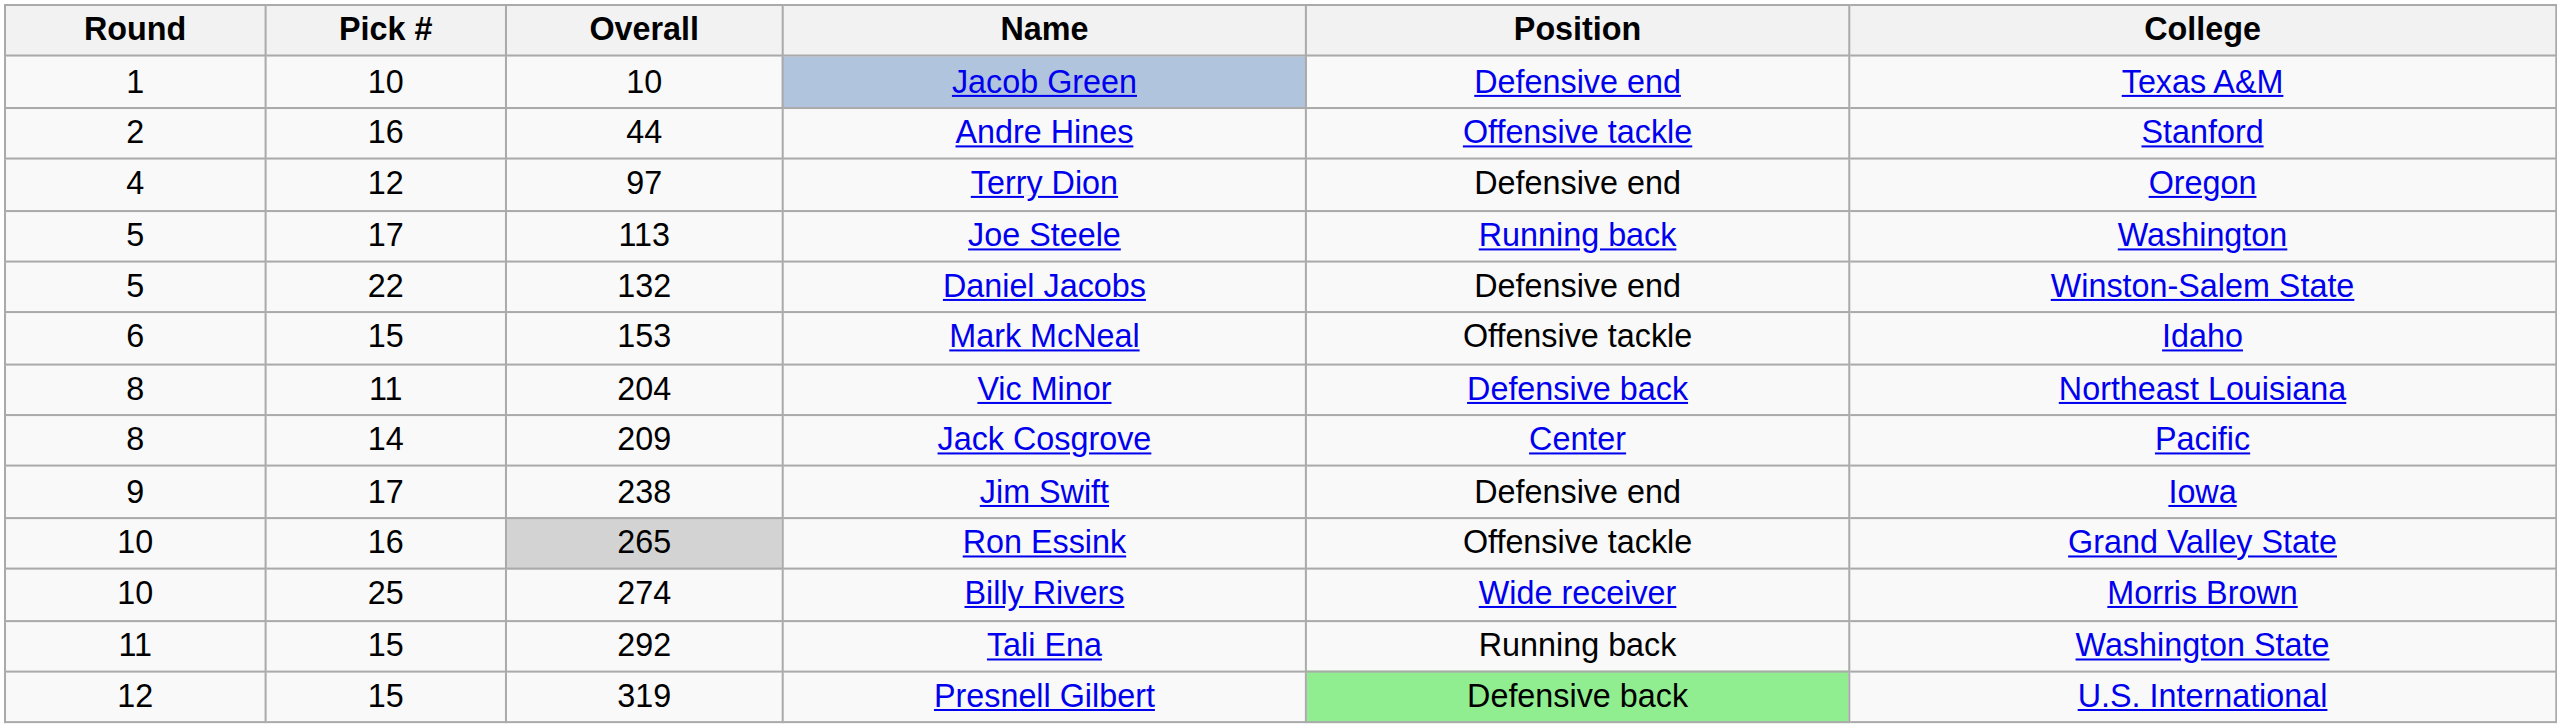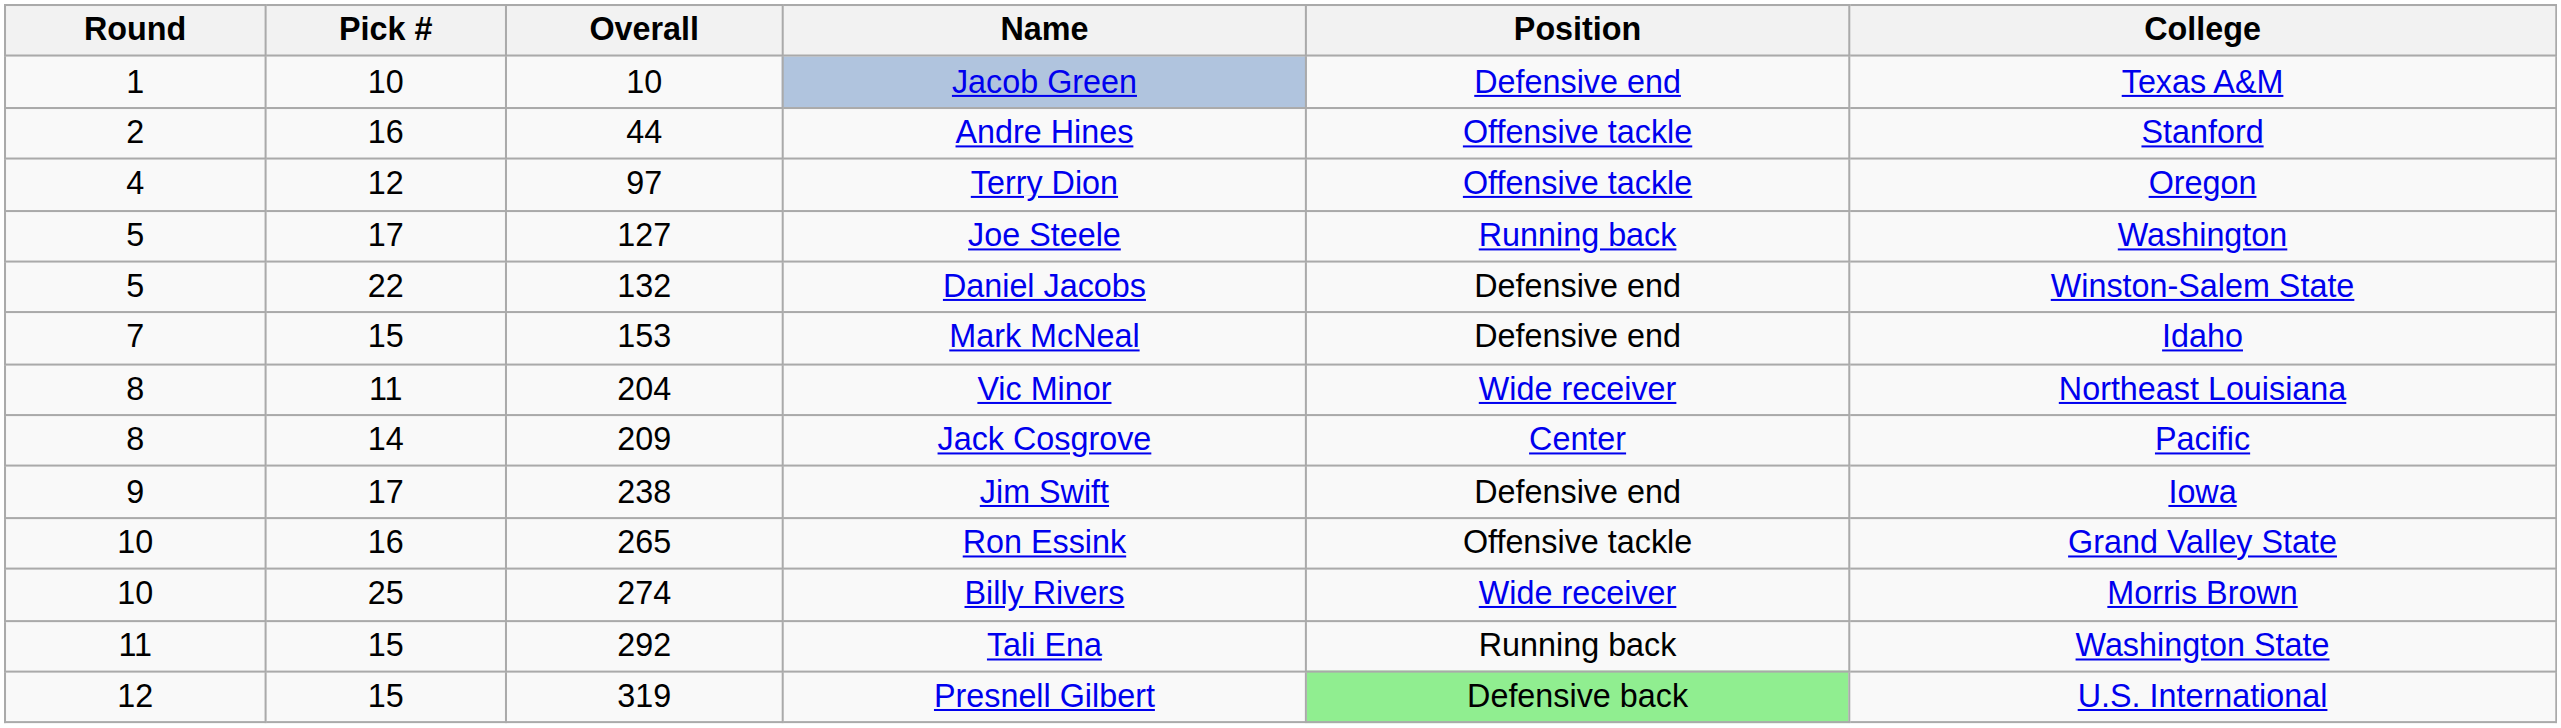Terry Dion | Position: Defensive end -> Offensive tackle
Joe Steele | Overall: 113 -> 127
Mark McNeal | Round: 6 -> 7
Mark McNeal | Position: Offensive tackle -> Defensive end
Vic Minor | Position: Defensive back -> Wide receiver
Ron Essink | Overall: lightgrey background -> no background
